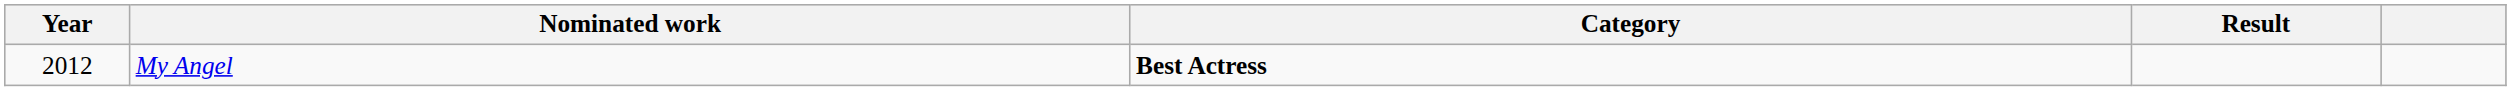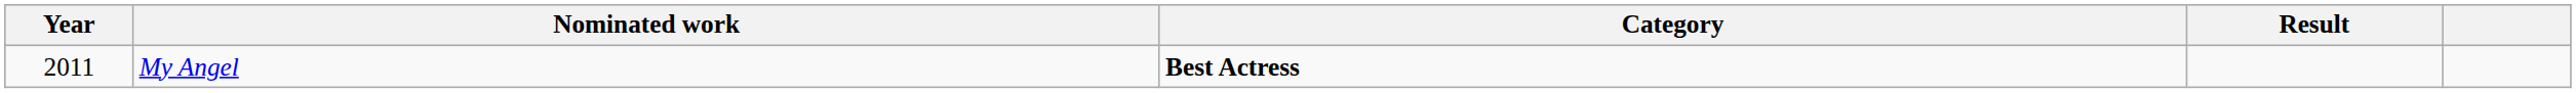My Angel | Year: 2012 -> 2011
